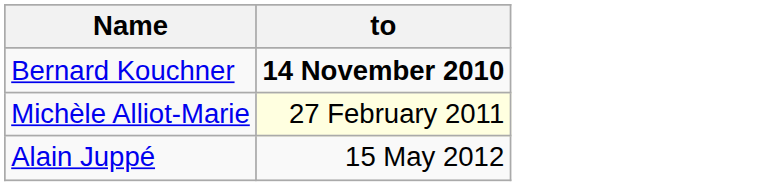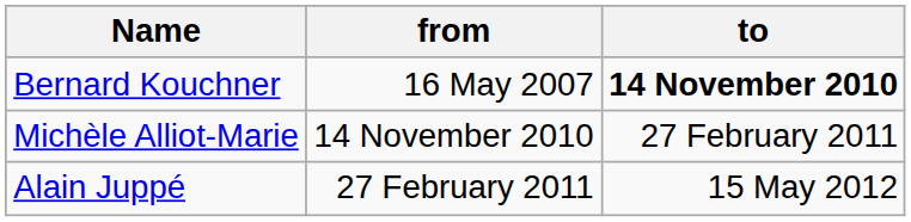+ column: from | 16 May 2007 | 14 November 2010 | 27 February 2011
Michèle Alliot-Marie | to: lightyellow background -> no background
